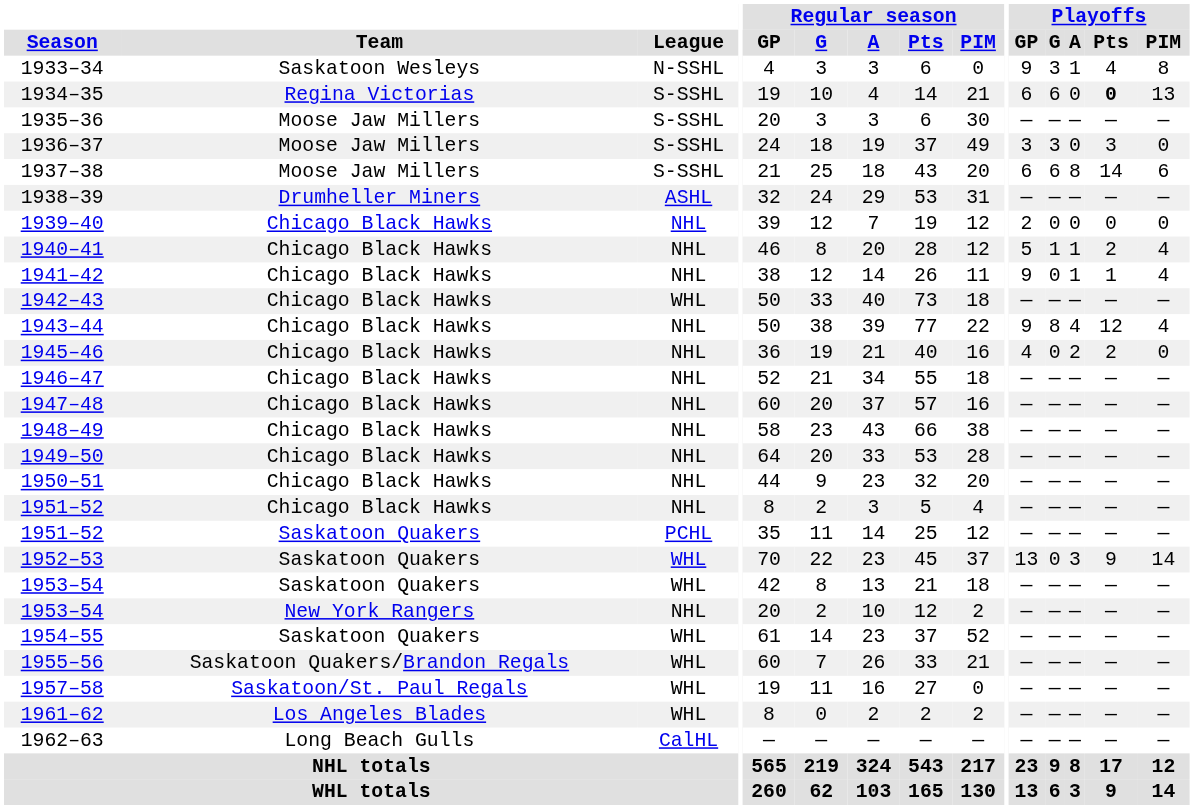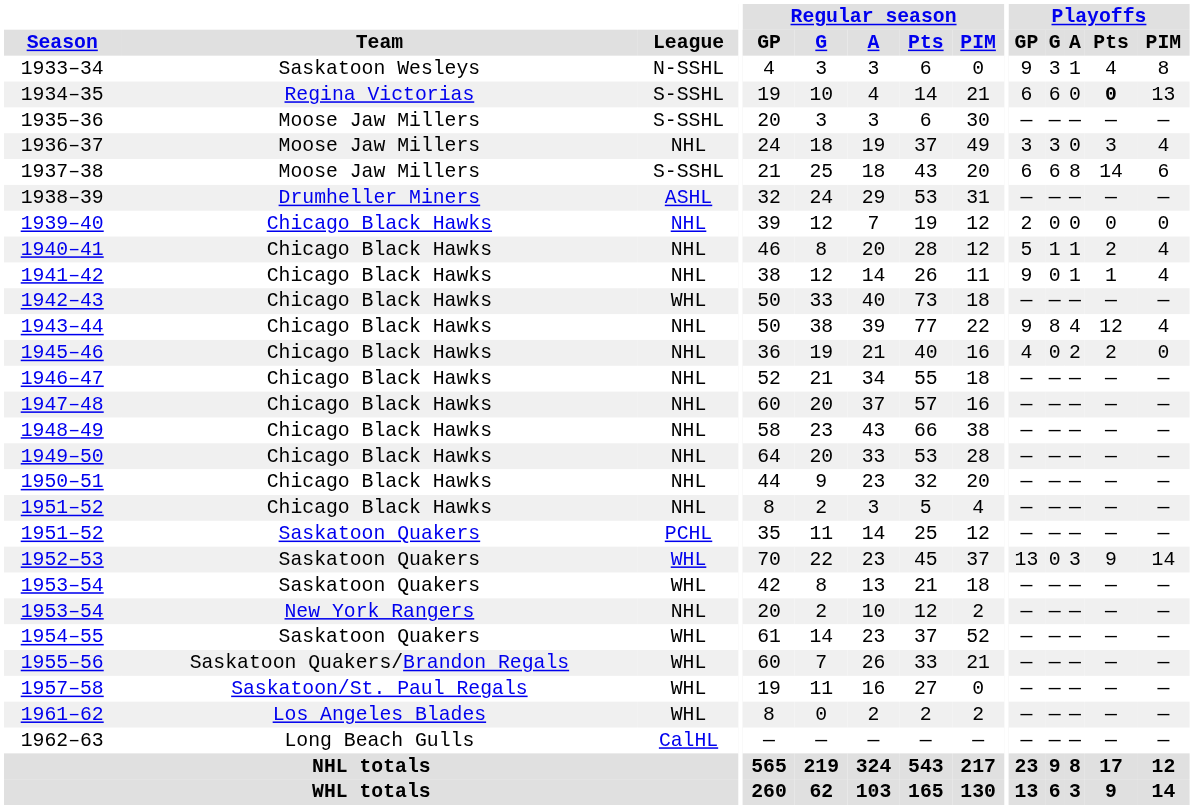1936–37 | League: S-SSHL -> NHL
1936–37 | Playoffs / PIM: 0 -> 4
